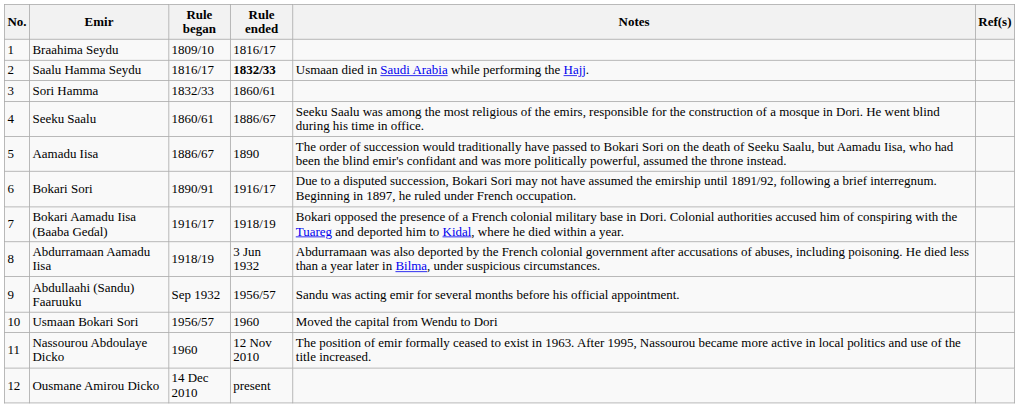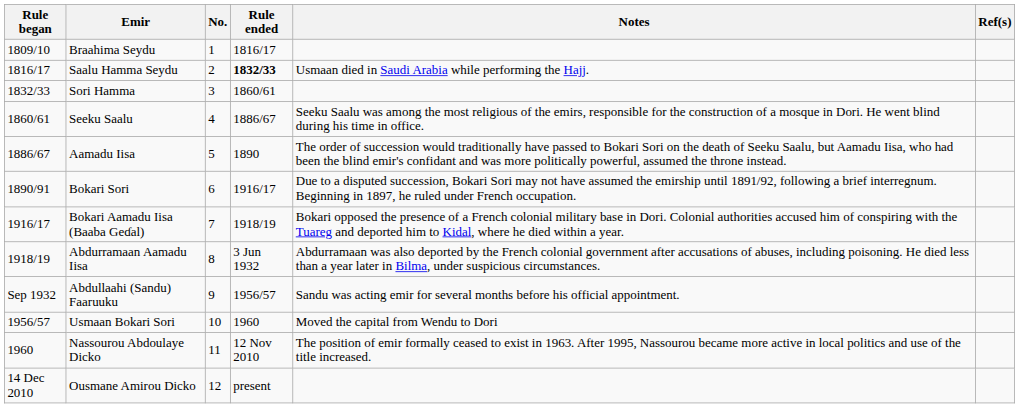columns swapped: No. <-> Rule began
